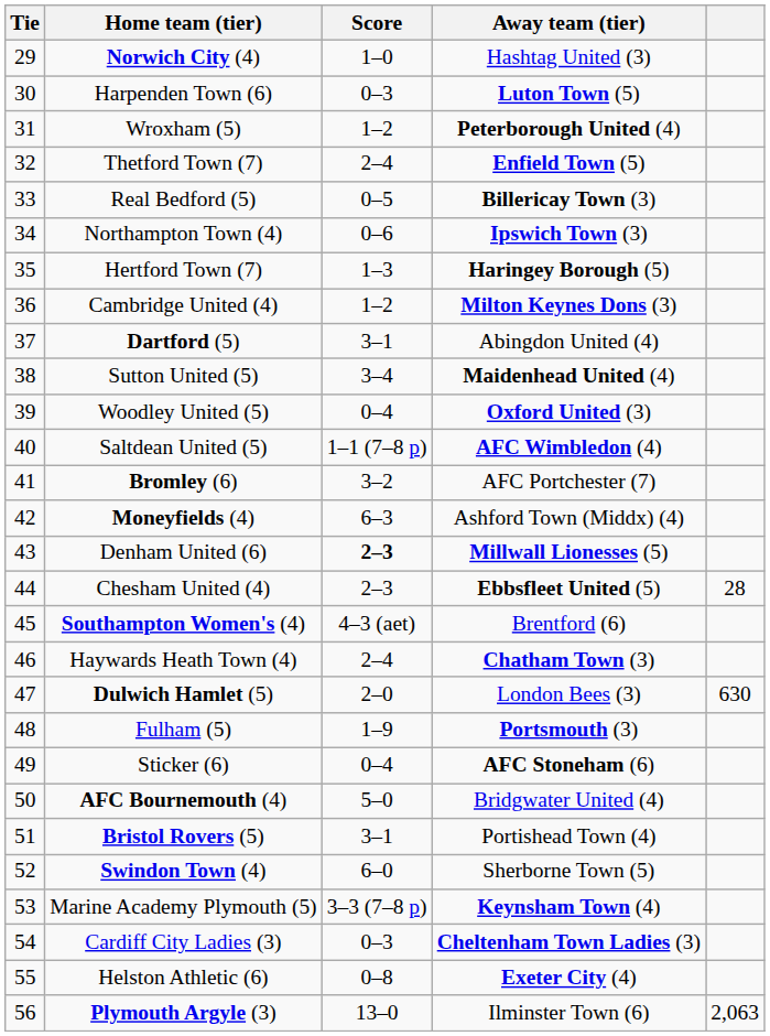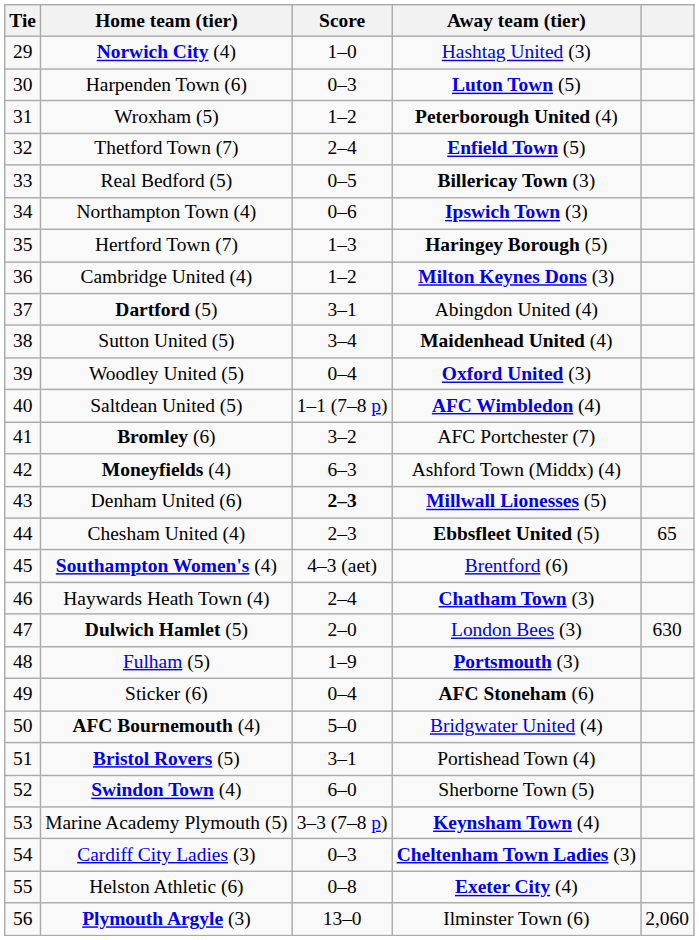Chesham United (4) | column 5: 28 -> 65
Plymouth Argyle (3) | column 5: 2,063 -> 2,060
